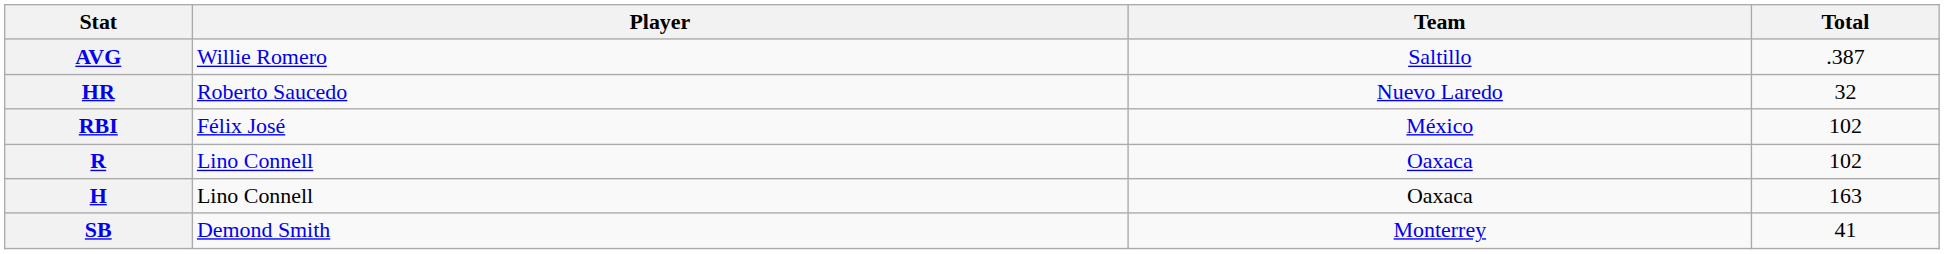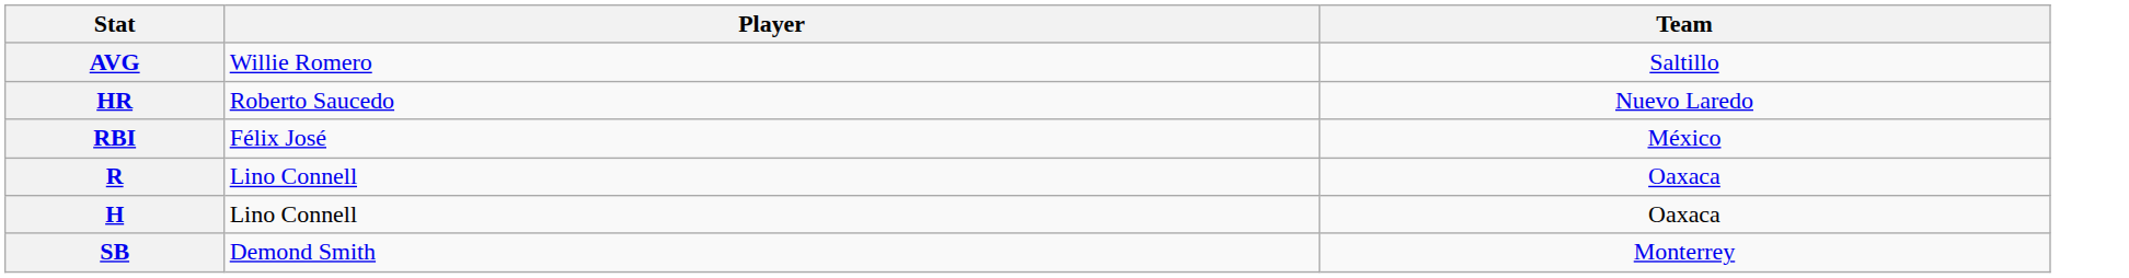- column: Total | .387 | 32 | 102 | 102 | 163 | 41
